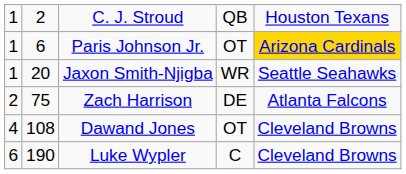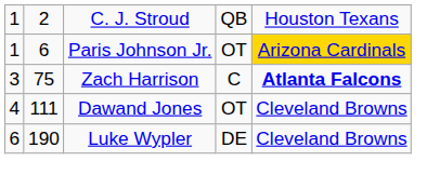- row: 1 | 20 | Jaxon Smith-Njigba | WR | Seattle Seahawks
Zach Harrison | column 1: 2 -> 3
Zach Harrison | column 4: DE -> C
Zach Harrison | column 5: normal -> bold
Dawand Jones | column 2: 108 -> 111
Luke Wypler | column 4: C -> DE
